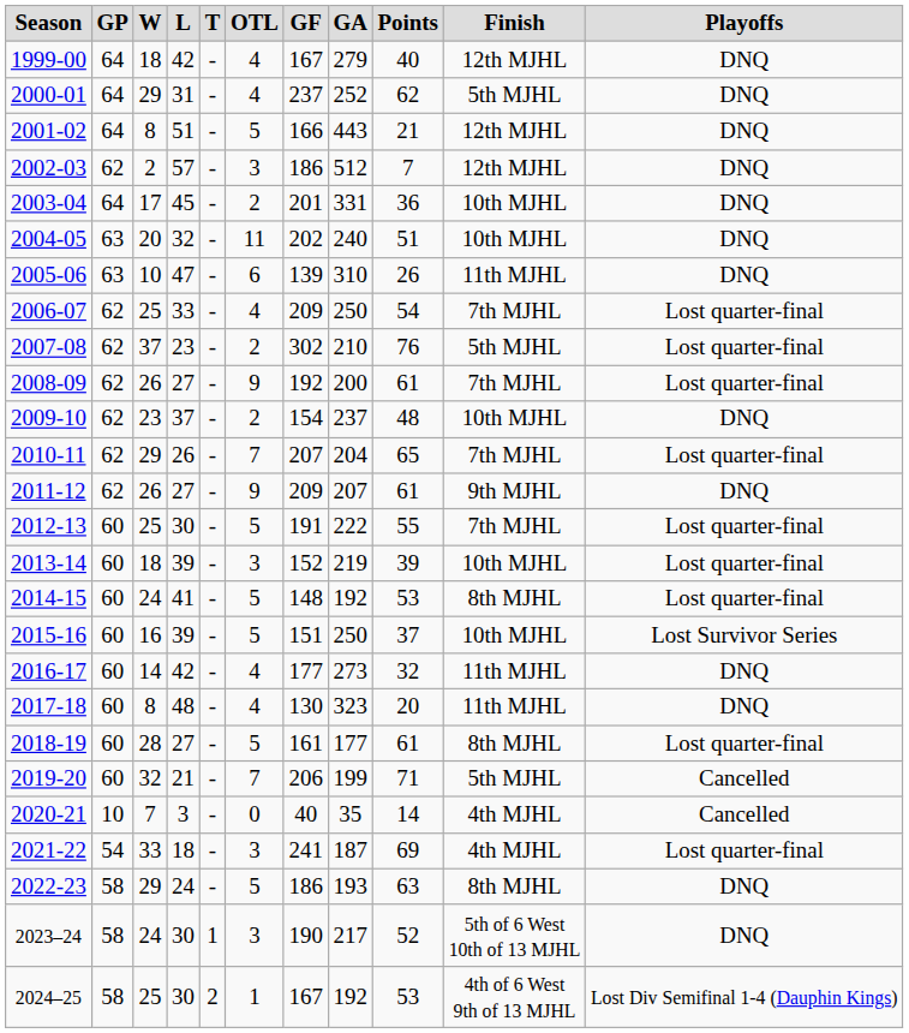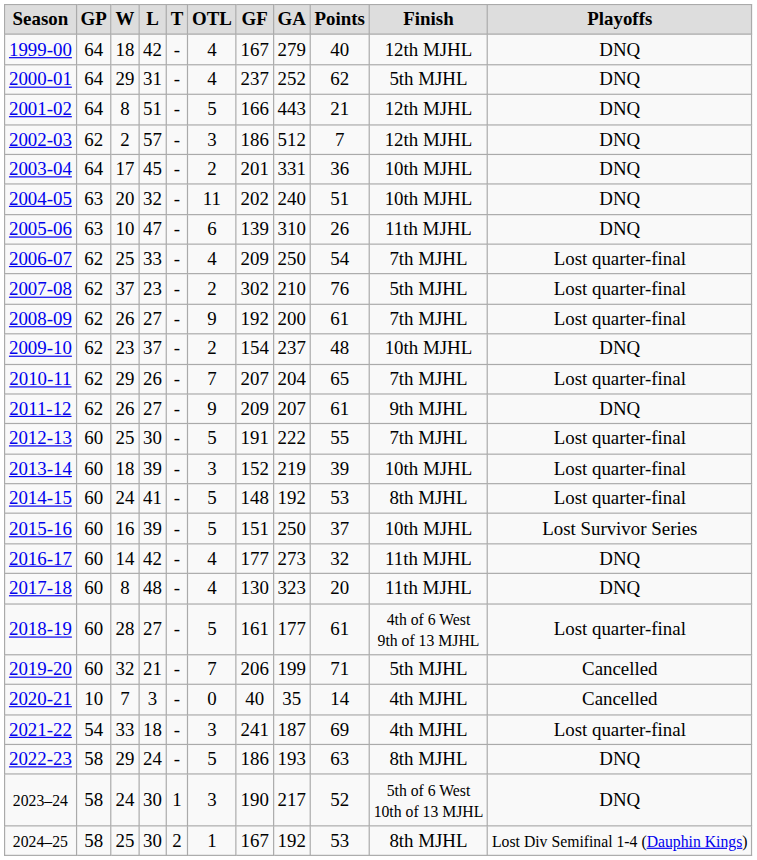2018-19 | Finish: 8th MJHL -> 4th of 6 West 9th of 13 MJHL
2024–25 | Finish: 4th of 6 West 9th of 13 MJHL -> 8th MJHL
